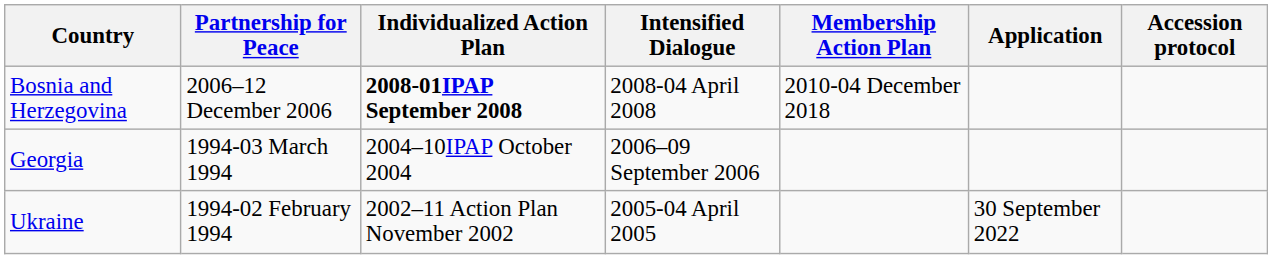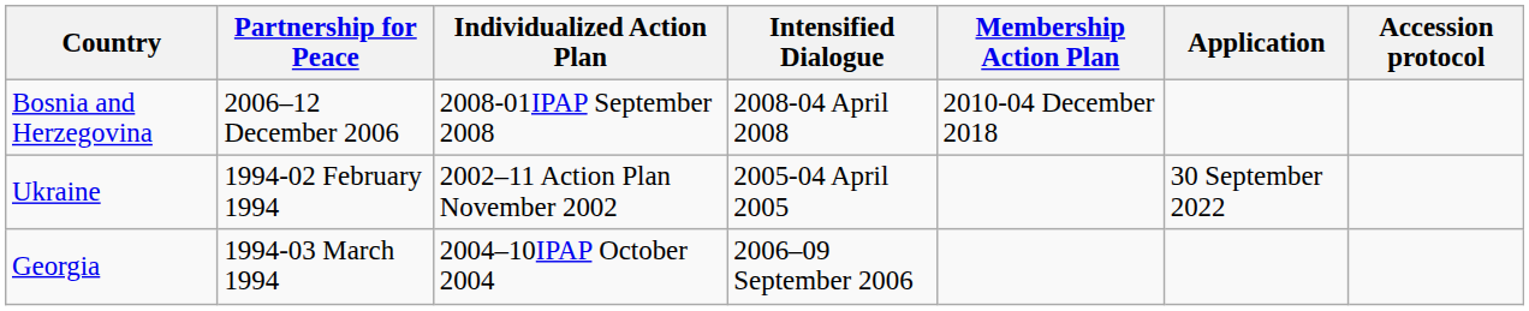Bosnia and Herzegovina | Individualized Action Plan: bold -> normal
rows swapped: Georgia <-> Ukraine
